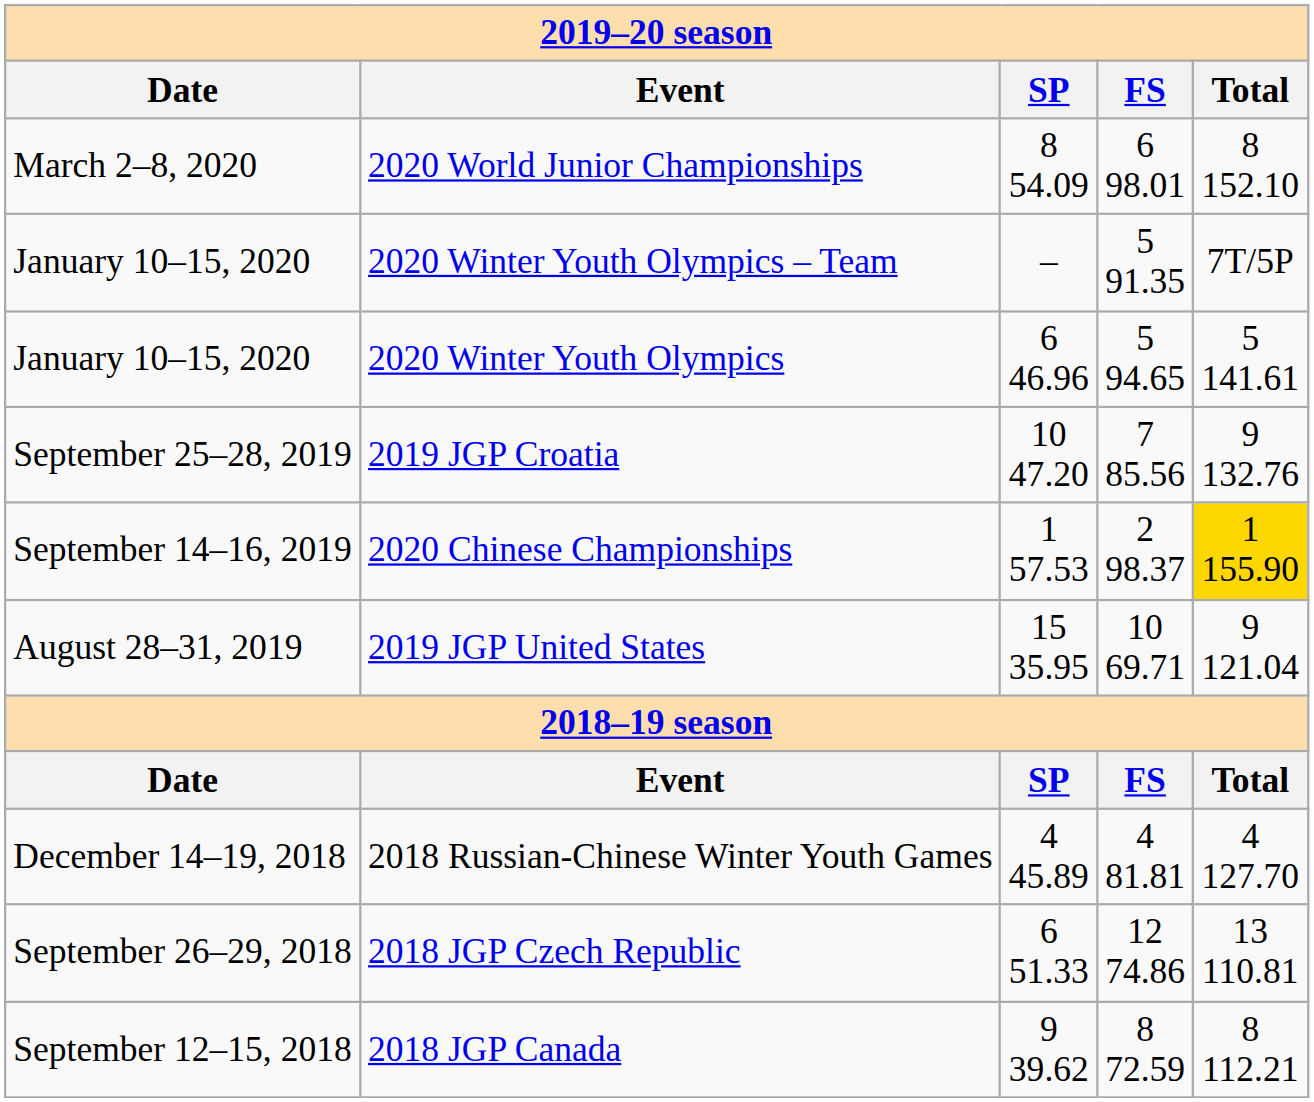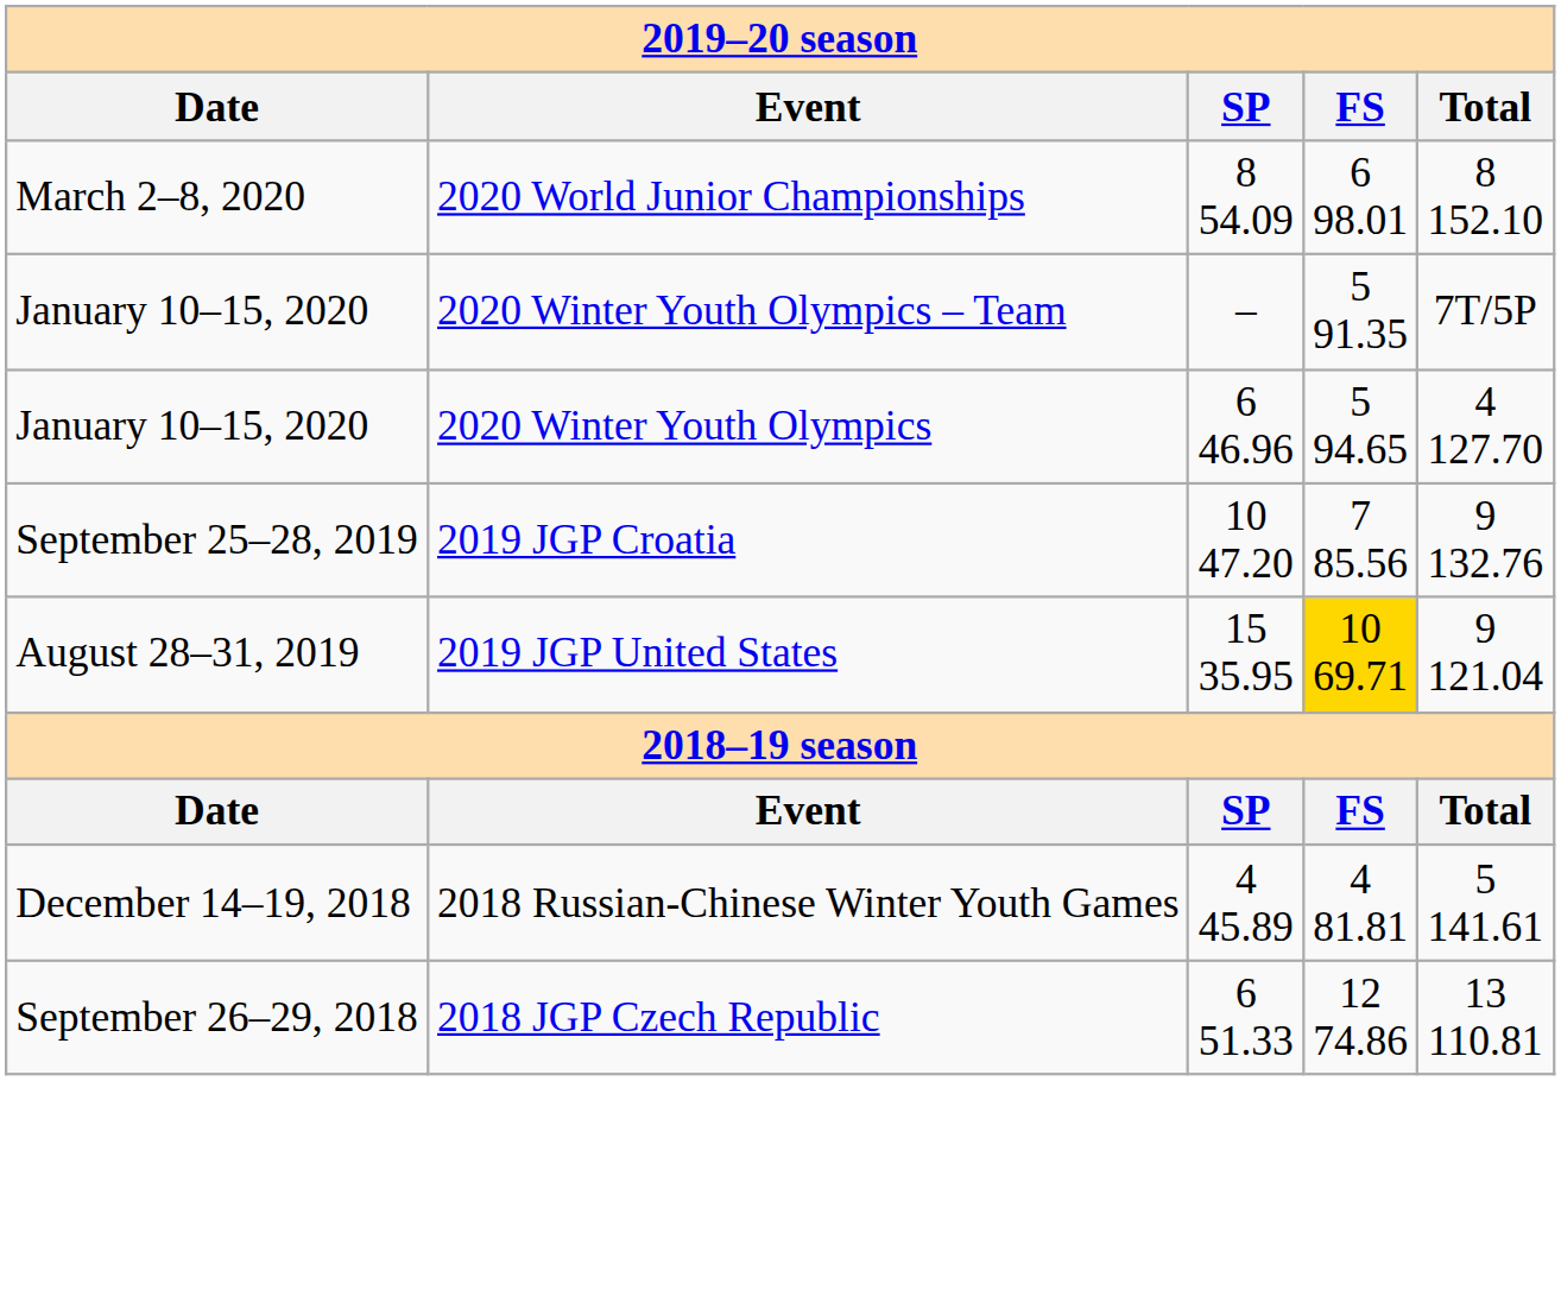2020 Winter Youth Olympics | Total: 5 141.61 -> 4 127.70
- row: September 14–16, 2019 | 2020 Chinese Championships | 1 57.53 | 2 98.37 | 1 155.90
2019 JGP United States | FS: no background -> gold background
2018 Russian-Chinese Winter Youth Games | Total: 4 127.70 -> 5 141.61
- row: September 12–15, 2018 | 2018 JGP Canada | 9 39.62 | 8 72.59 | 8 112.21
